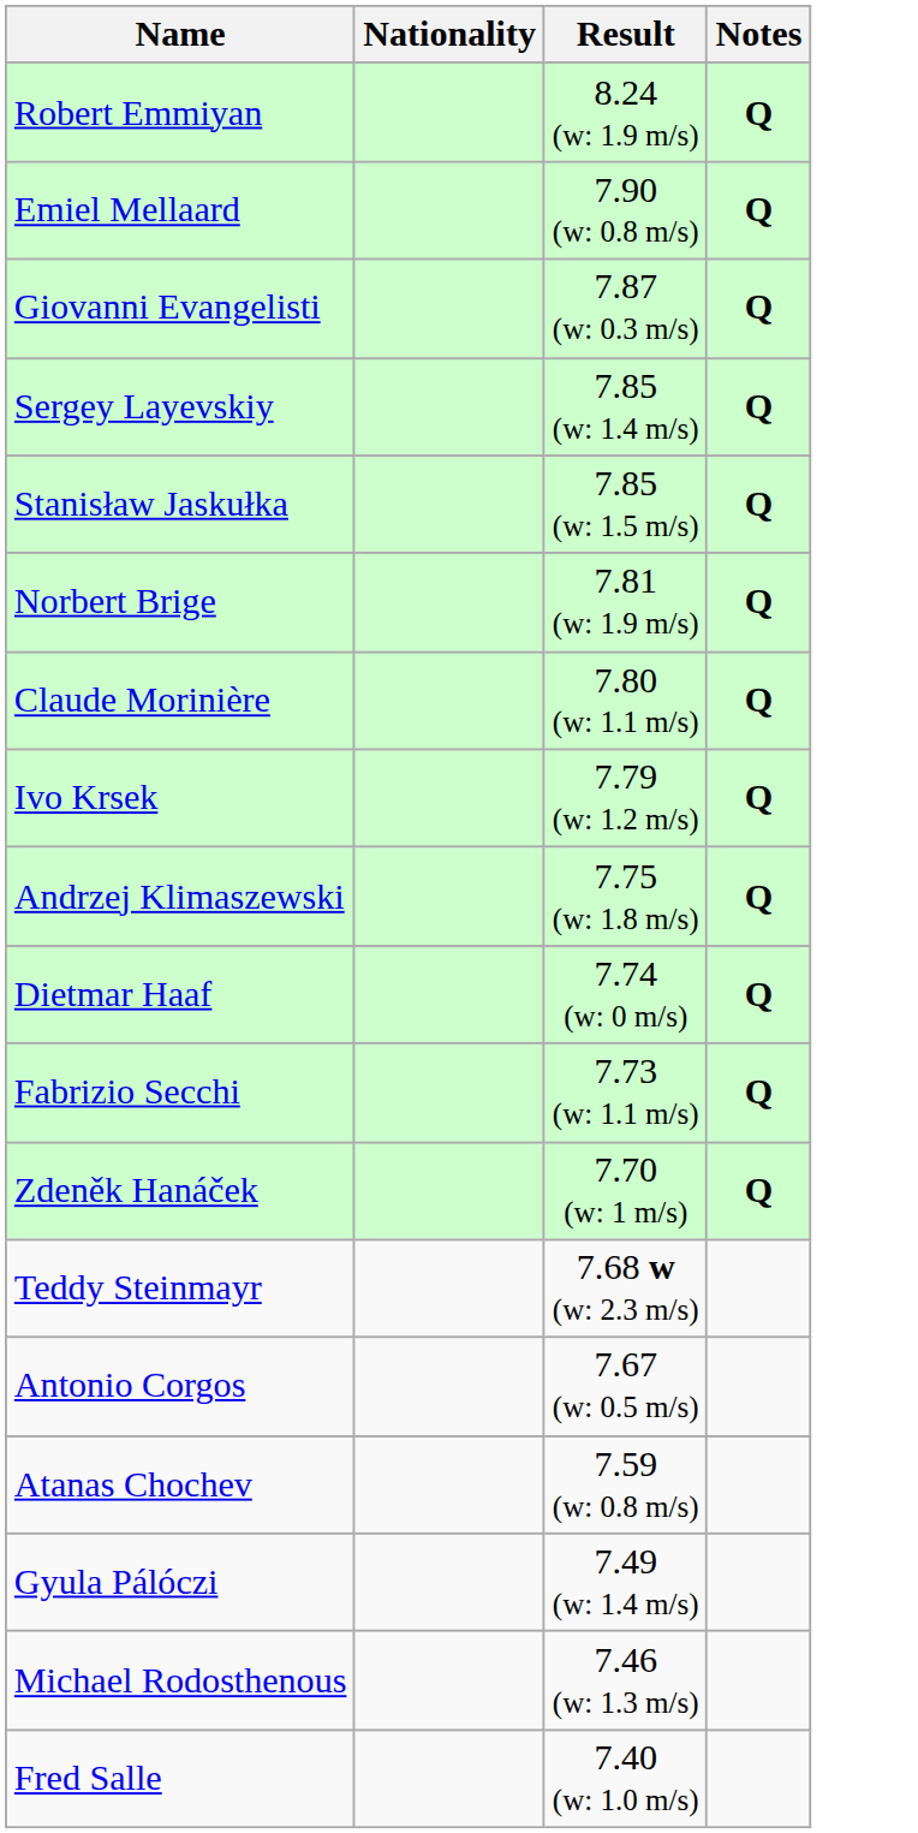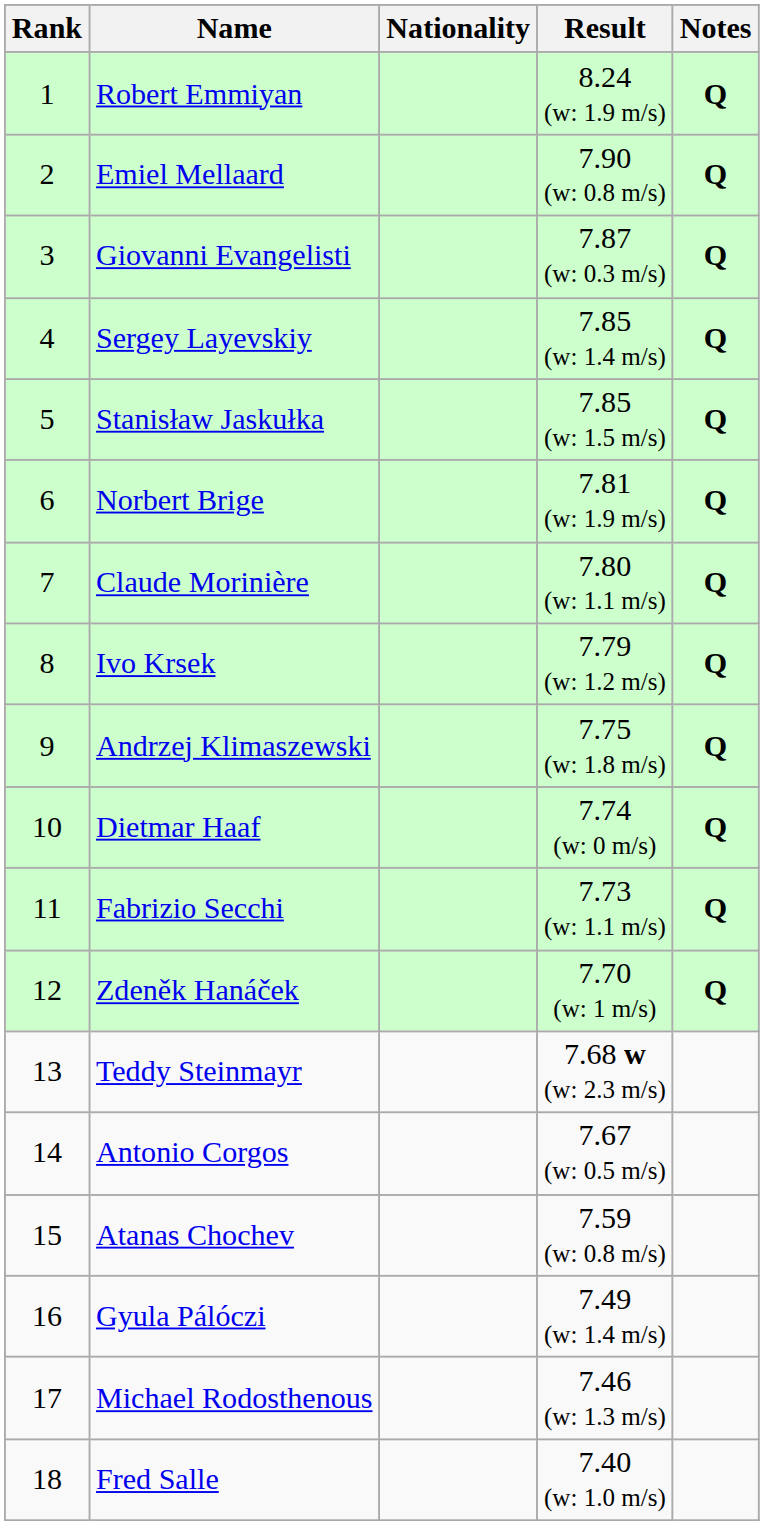+ column: Rank | 1 | 2 | 3 | 4 | 5 | 6 | 7 | 8 | 9 | 10 | 11 | 12 | 13 | 14 | 15 | 16 | 17 | 18
